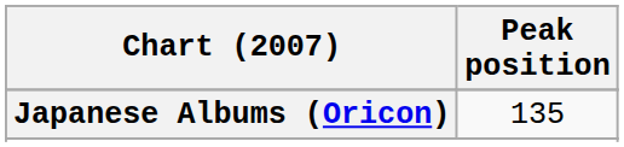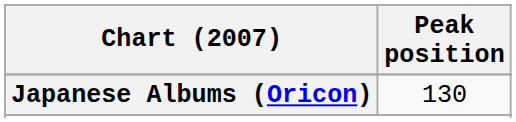Japanese Albums (Oricon) | Peak position: 135 -> 130
